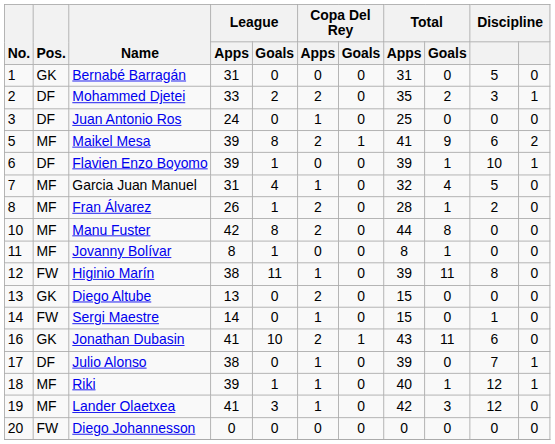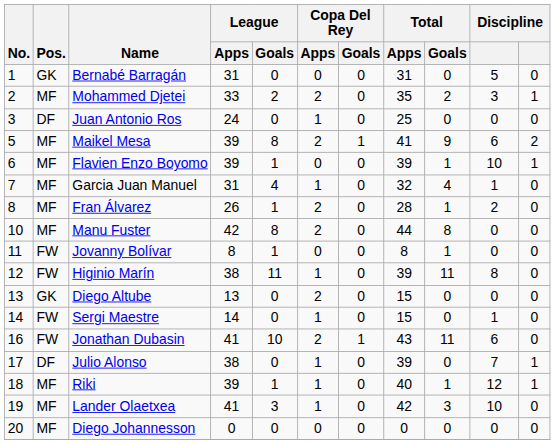Mohammed Djetei | Pos.: DF -> MF
Flavien Enzo Boyomo | Pos.: DF -> MF
Garcia Juan Manuel | column 10: 5 -> 1
Jovanny Bolívar | Pos.: MF -> FW
Jonathan Dubasin | Pos.: GK -> FW
Lander Olaetxea | column 10: 12 -> 10
Diego Johannesson | Pos.: FW -> MF
